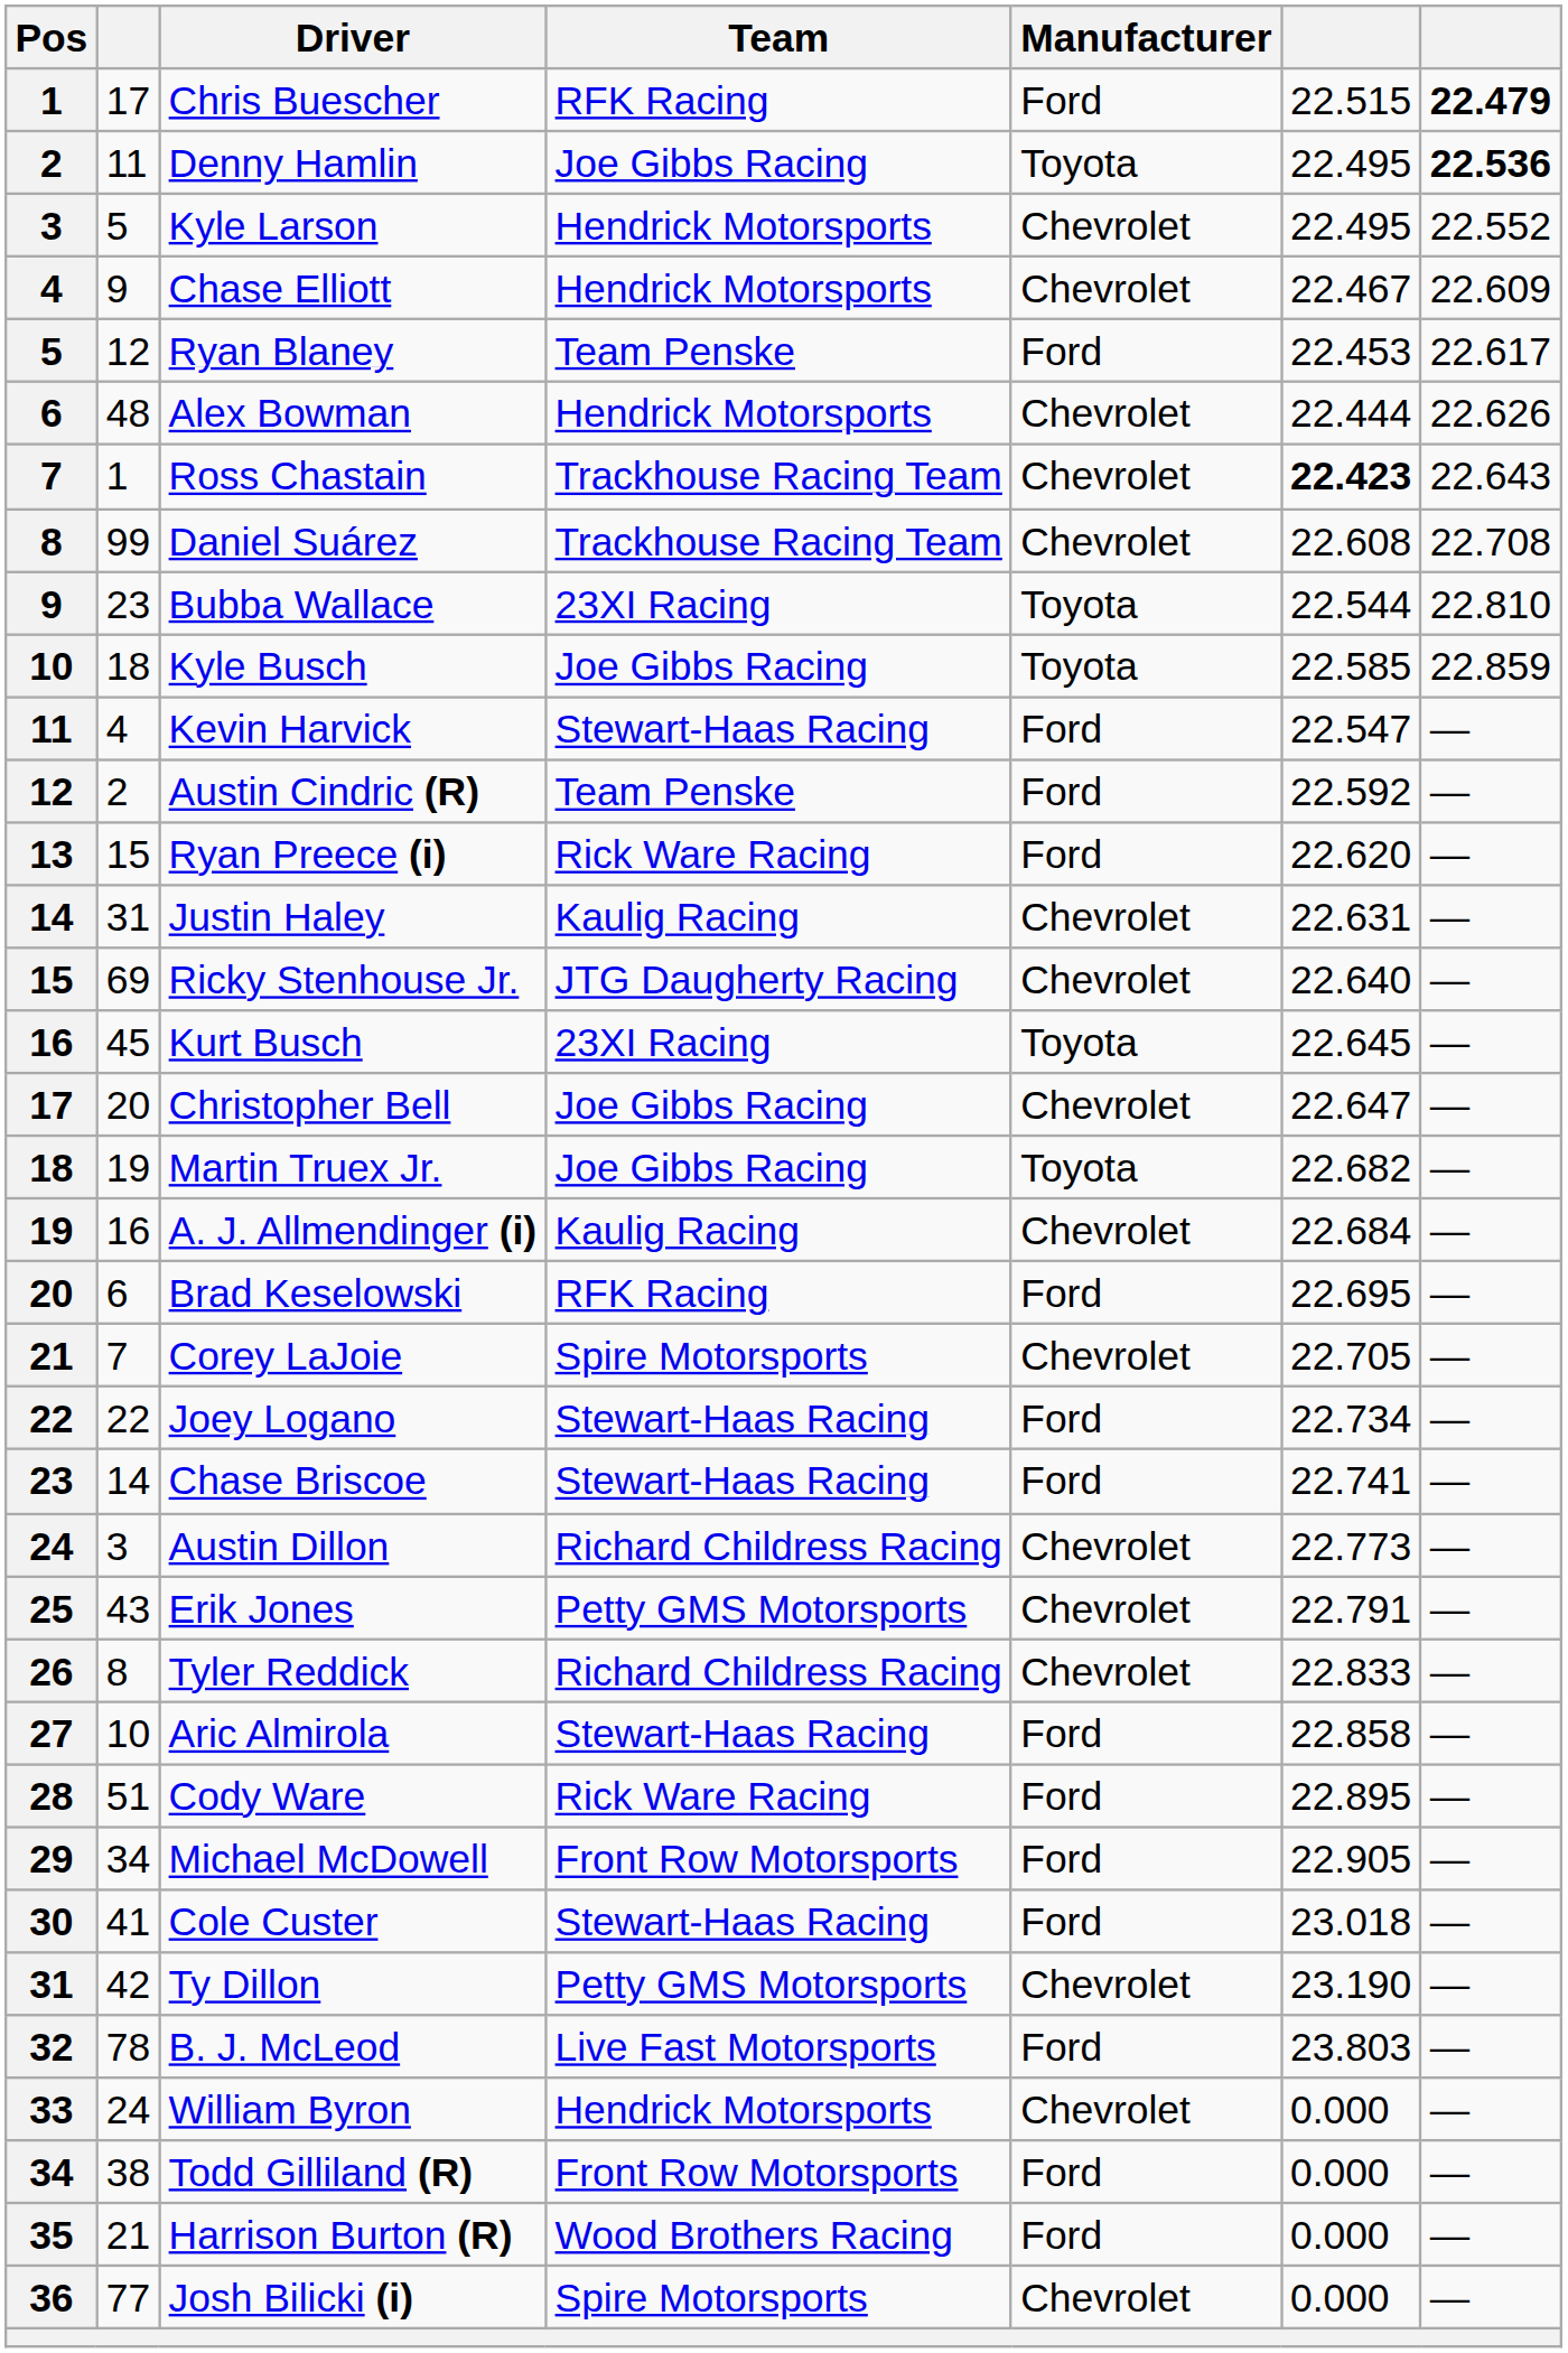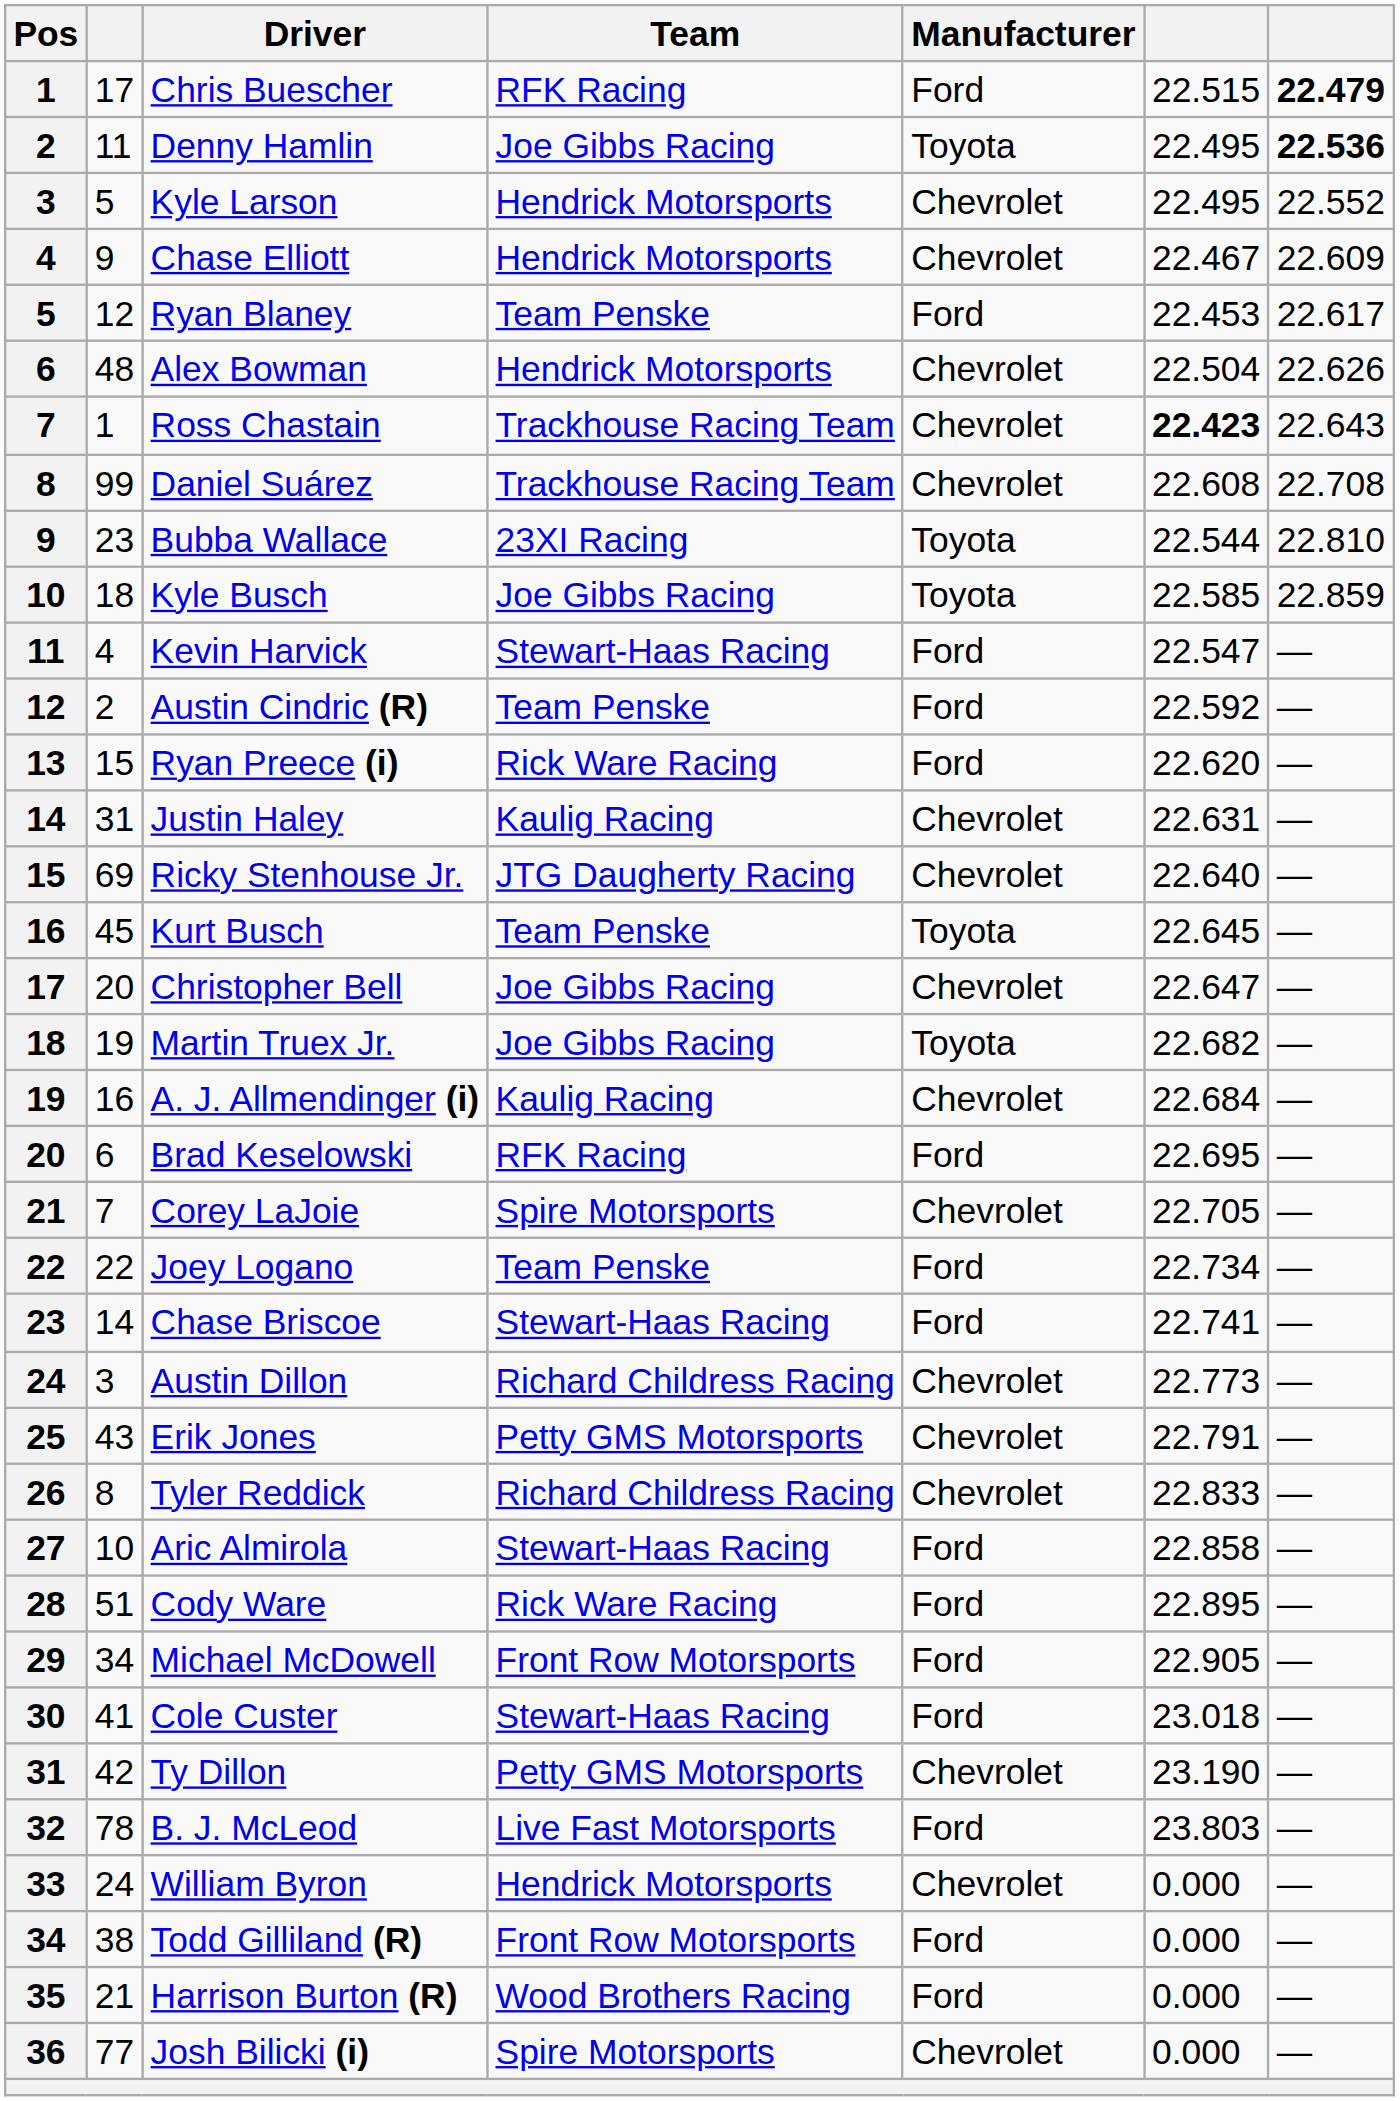Alex Bowman | column 6: 22.444 -> 22.504
Kurt Busch | Team: 23XI Racing -> Team Penske
Joey Logano | Team: Stewart-Haas Racing -> Team Penske
